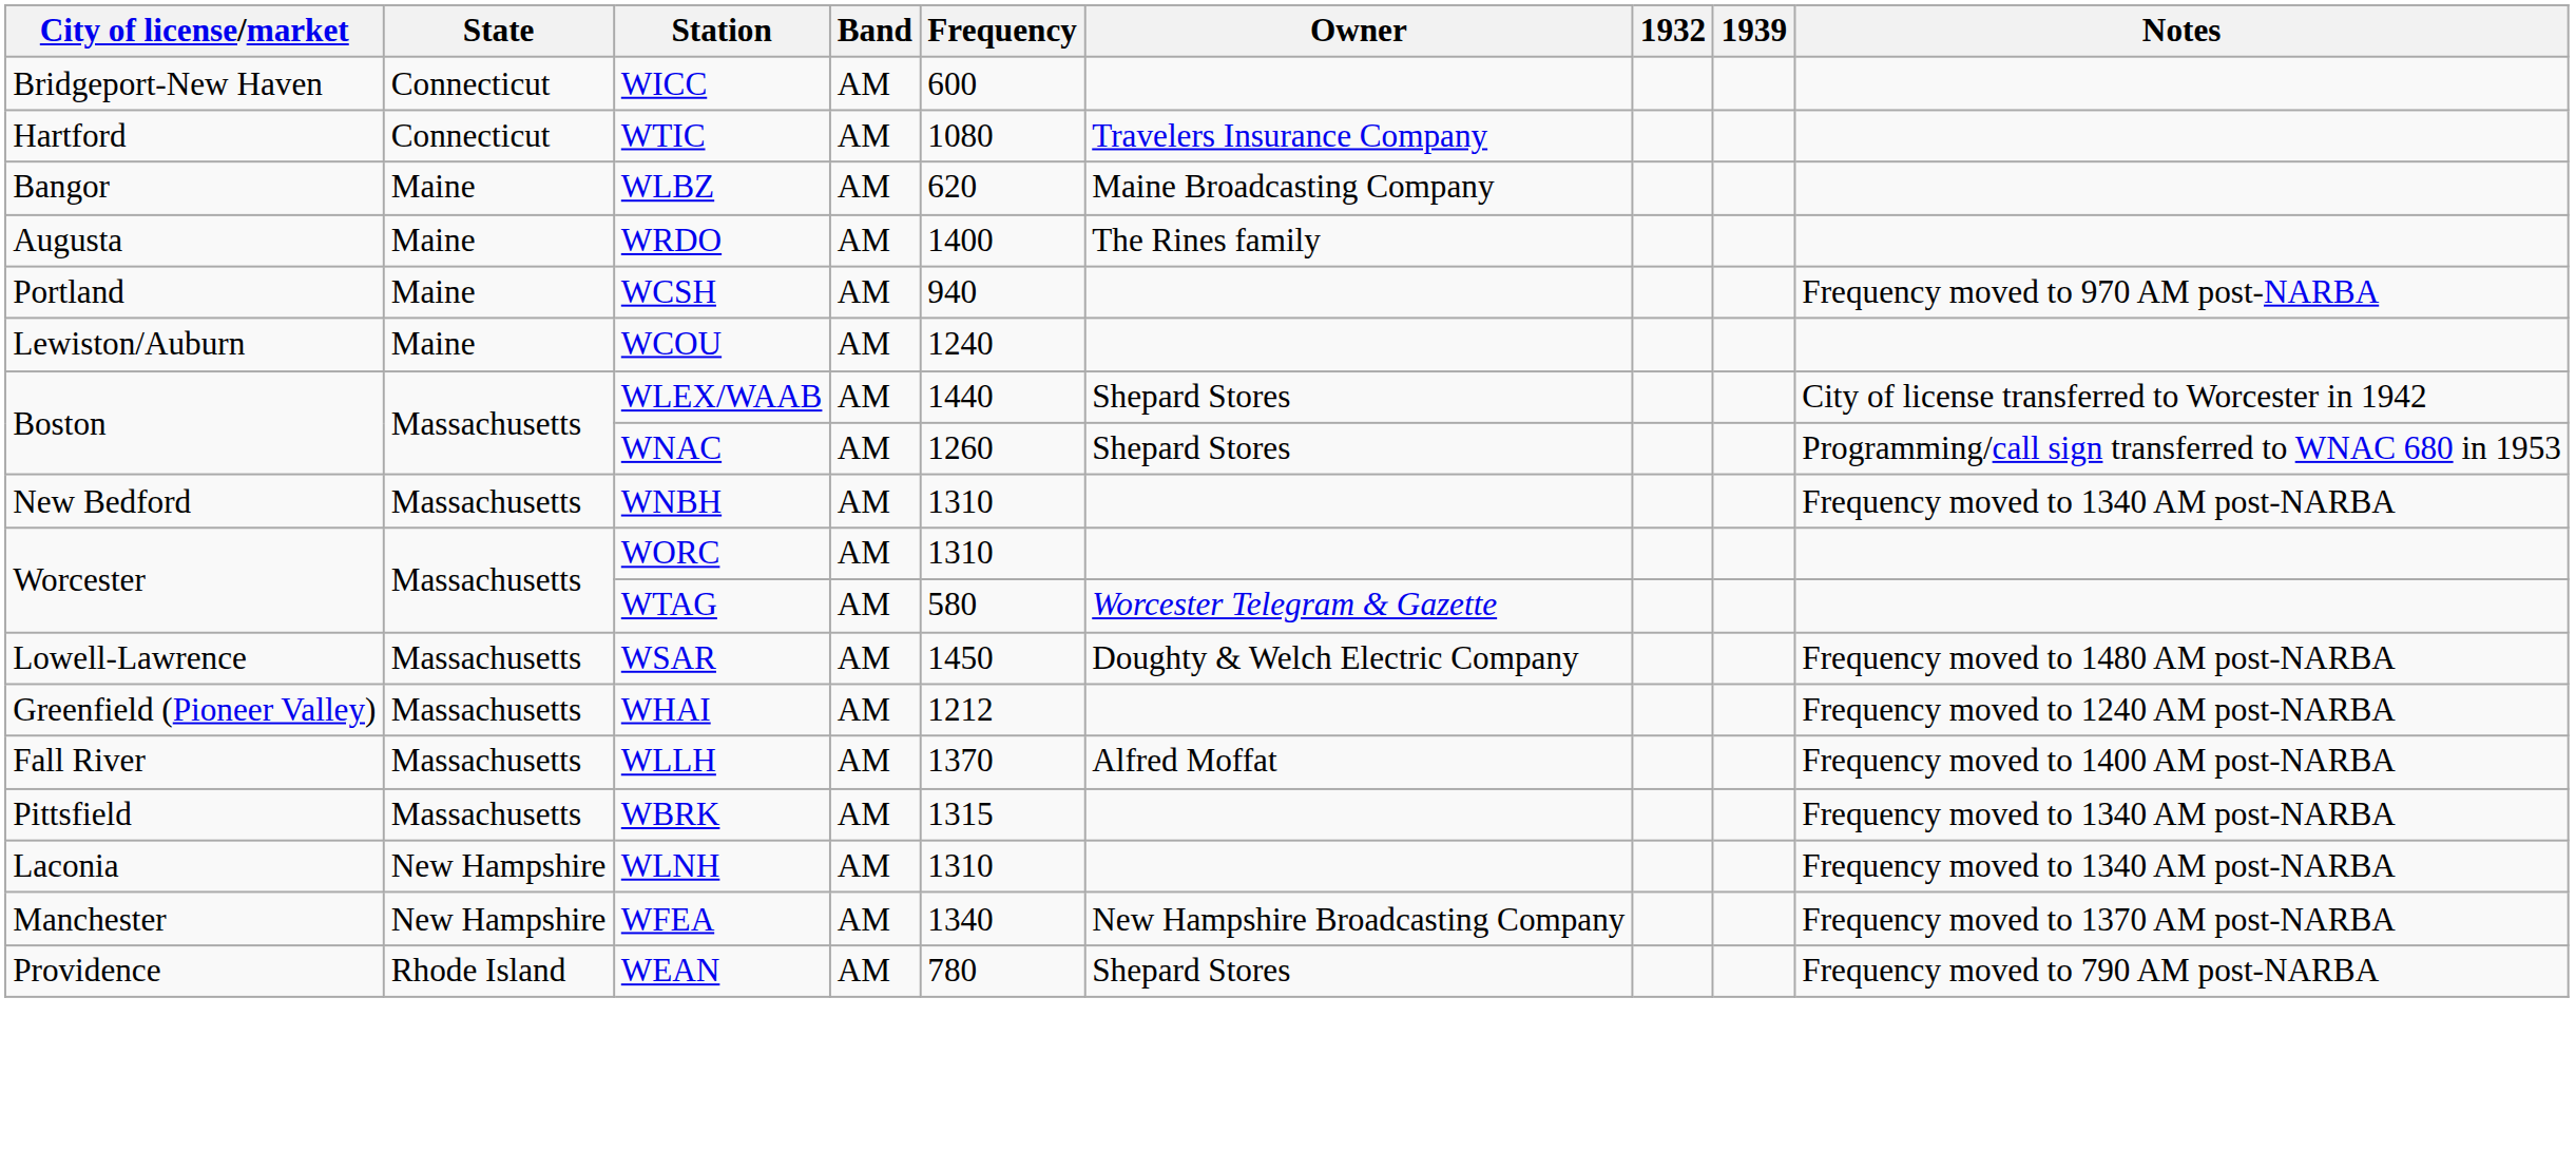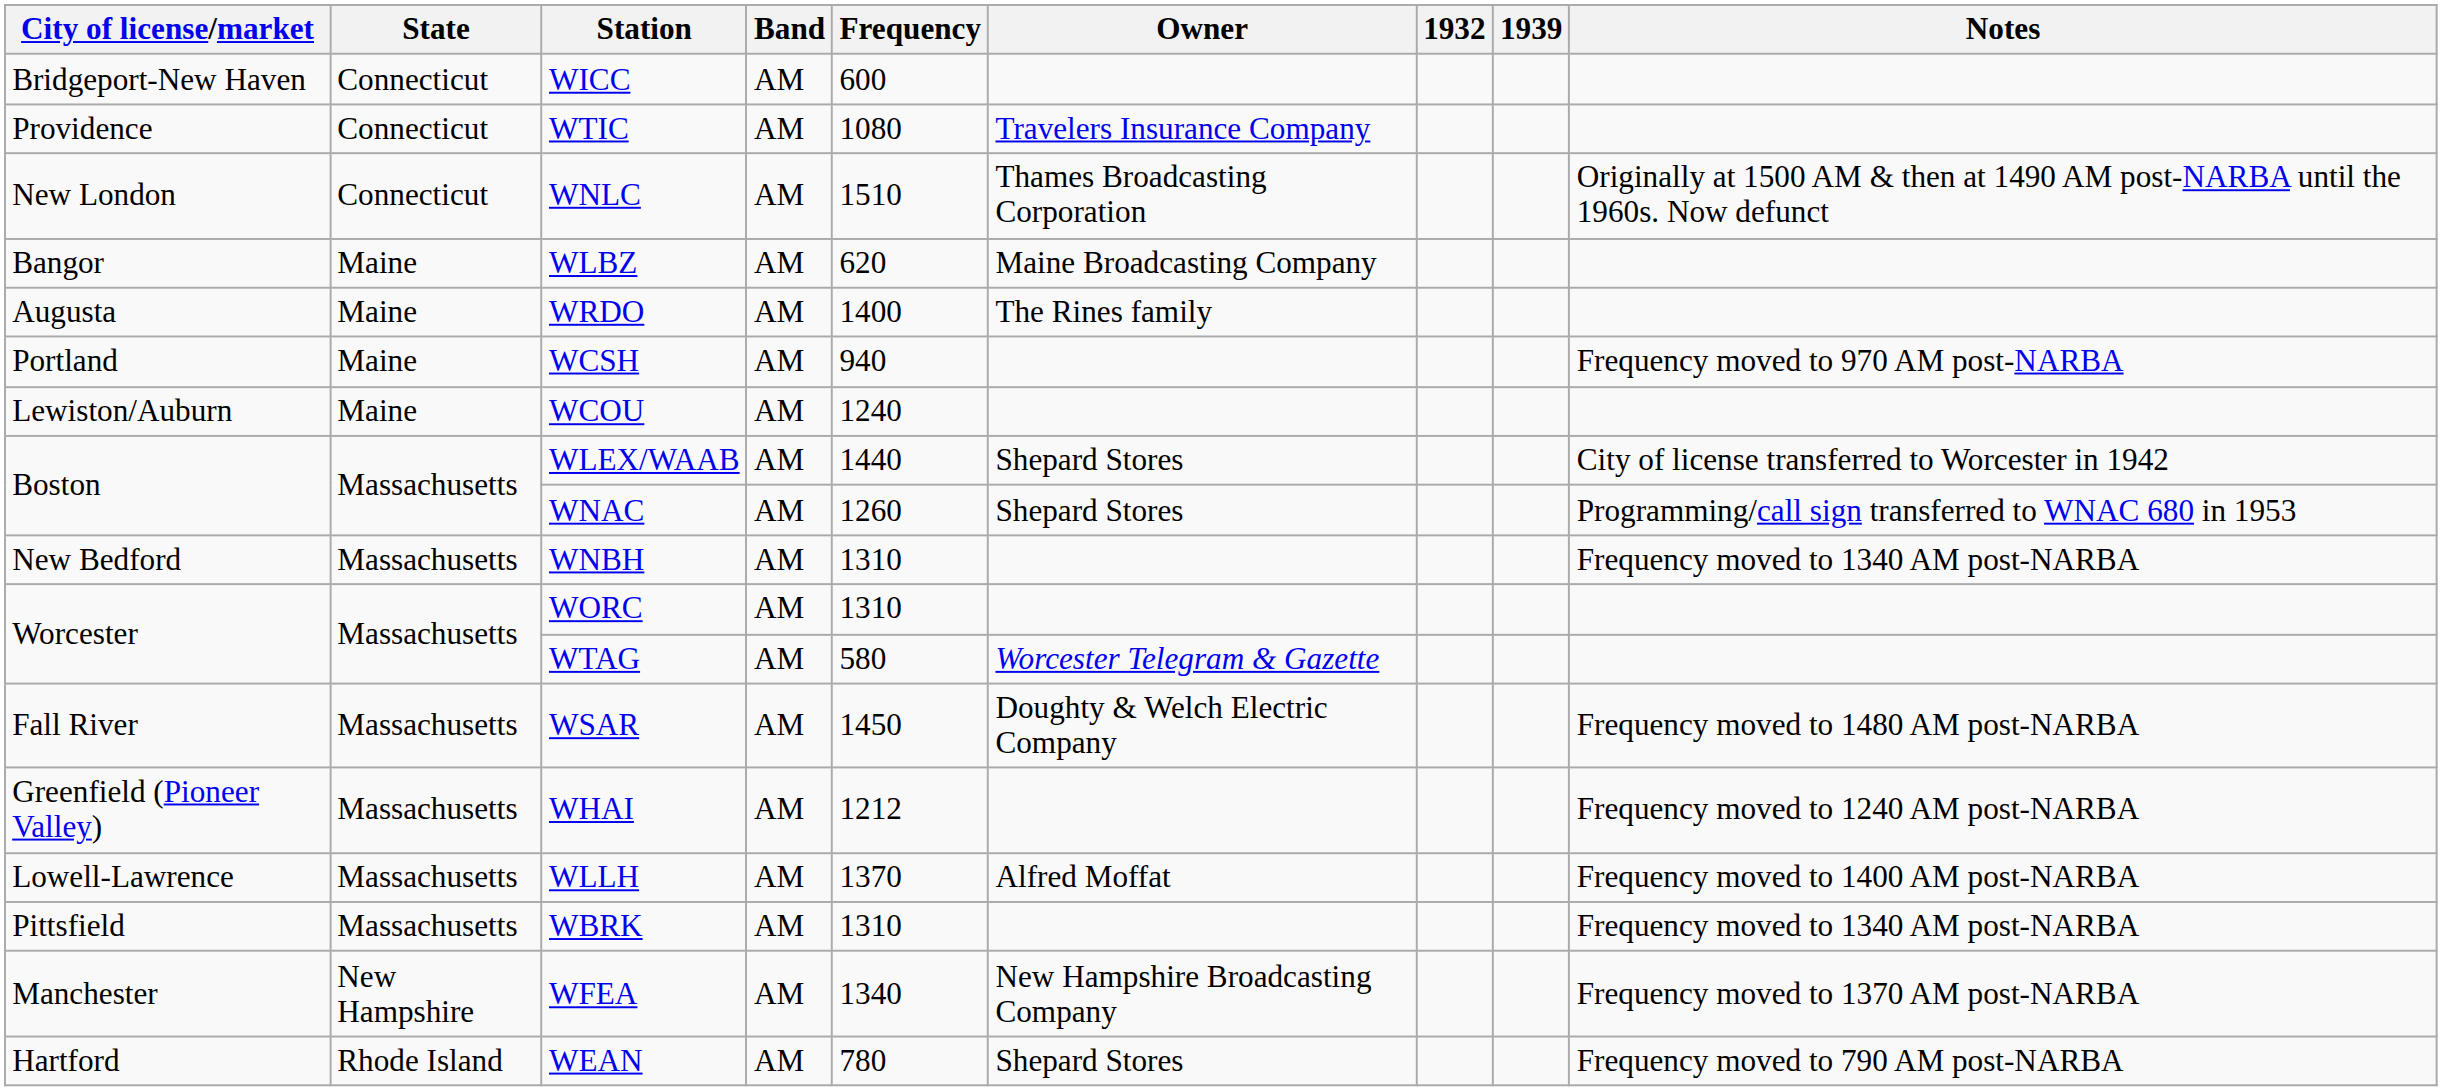WTIC | City of license/market: Hartford -> Providence
+ row: New London | Connecticut | WNLC | AM | 1510 | Thames Broadcasting Corporation | Originally at 1500 AM & then at 1490 AM post-NARBA until the 1960s. Now defunct
WSAR | City of license/market: Lowell-Lawrence -> Fall River
WLLH | City of license/market: Fall River -> Lowell-Lawrence
WBRK | Frequency: 1315 -> 1310
- row: Laconia | New Hampshire | WLNH | AM | 1310 | Frequency moved to 1340 AM post-NARBA
WEAN | City of license/market: Providence -> Hartford
